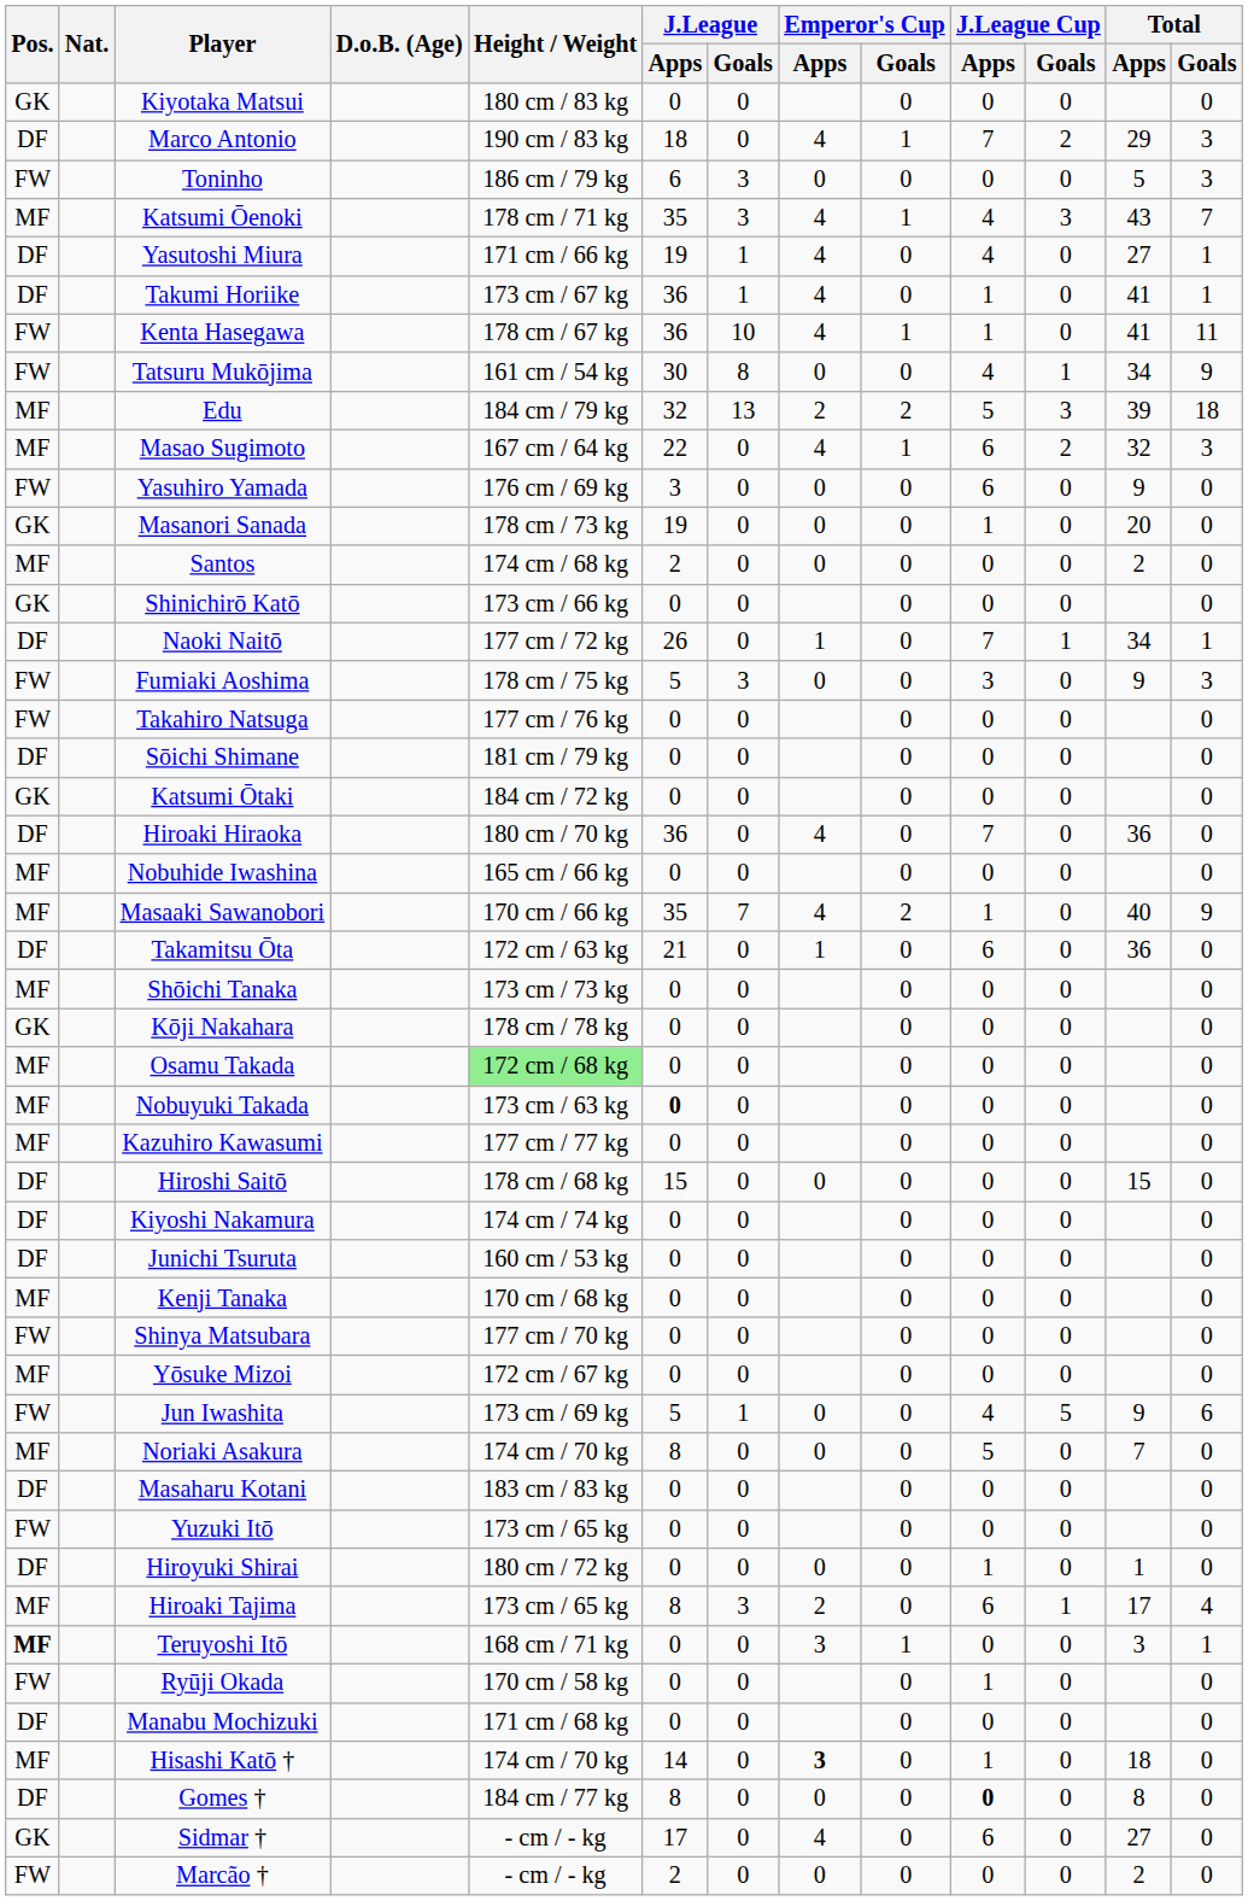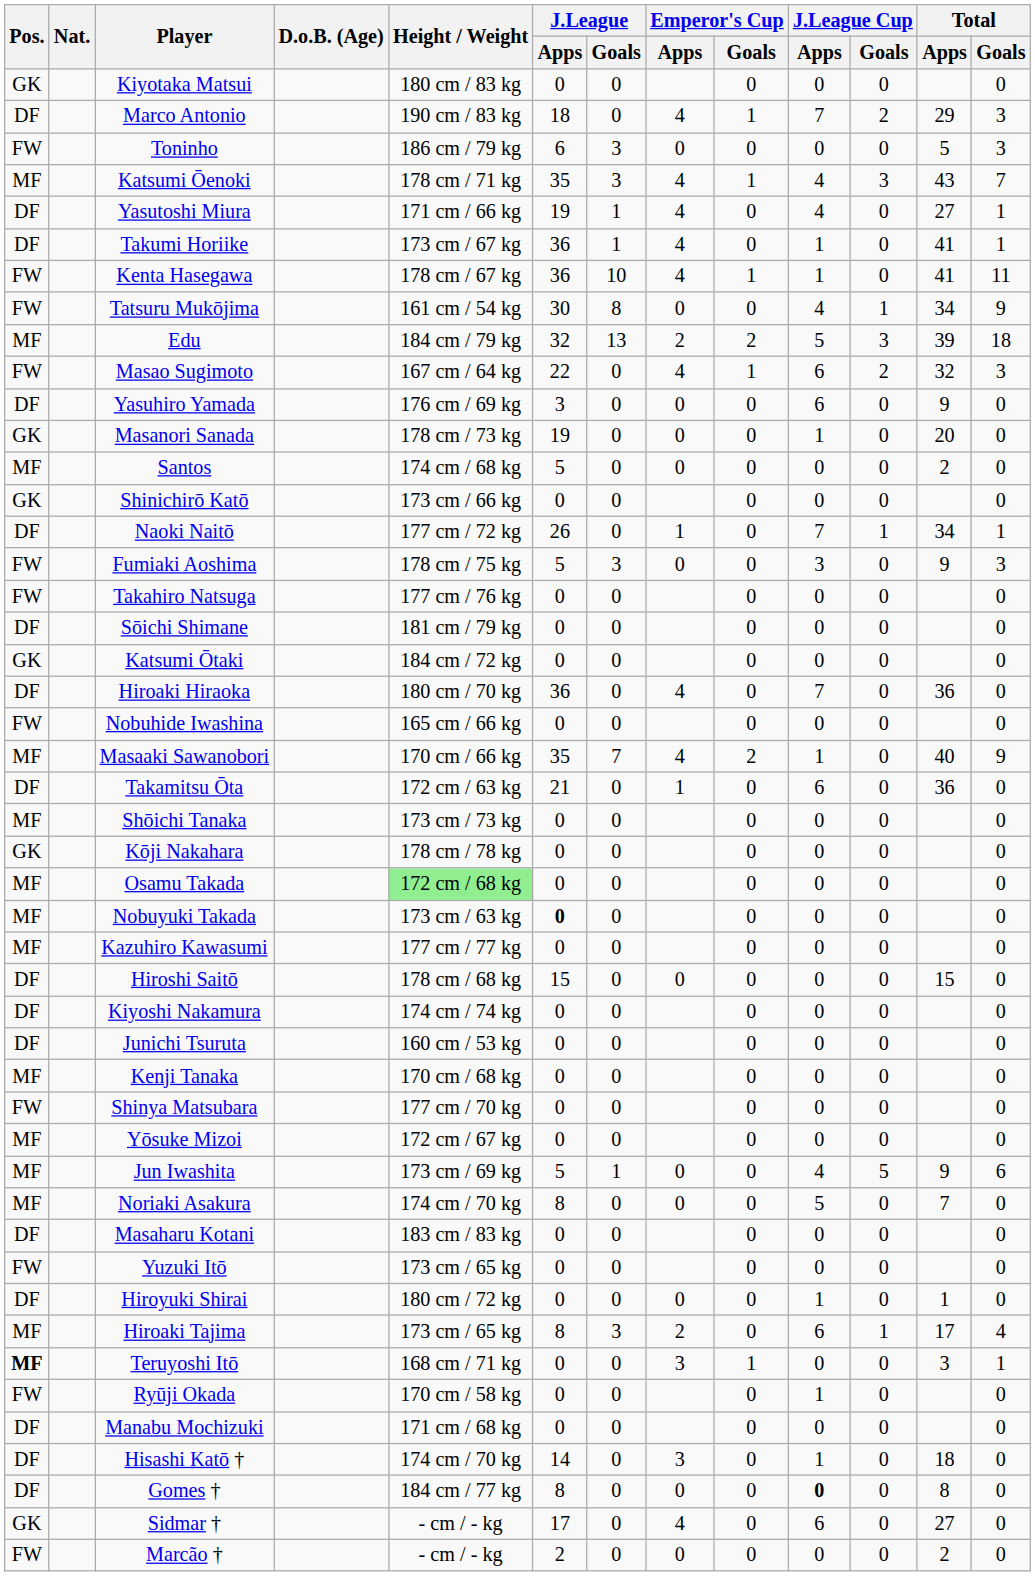Masao Sugimoto | Pos.: MF -> FW
Yasuhiro Yamada | Pos.: FW -> DF
Santos | J.League / Apps: 2 -> 5
Nobuhide Iwashina | Pos.: MF -> FW
Jun Iwashita | Pos.: FW -> MF
Hisashi Katō † | Pos.: MF -> DF
Hisashi Katō † | Emperor's Cup / Apps: bold -> normal
